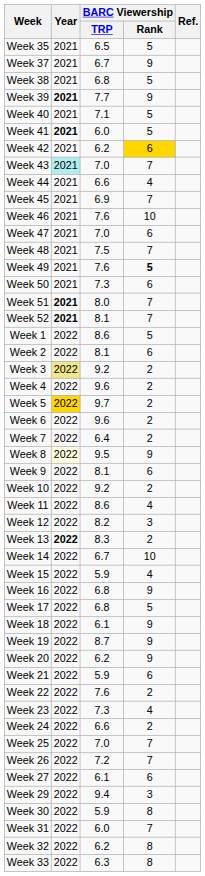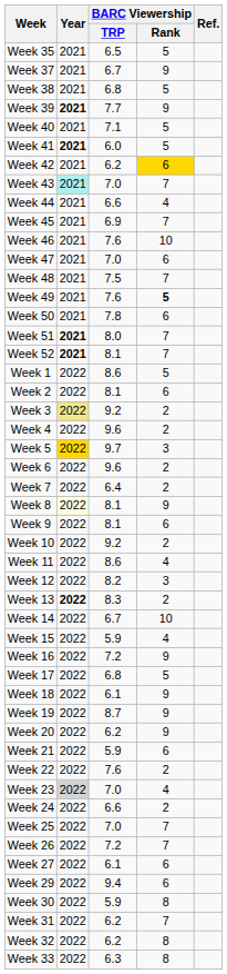Week 50 | BARC Viewership / TRP: 7.3 -> 7.8
Week 5 | BARC Viewership / Rank: 2 -> 3
Week 8 | BARC Viewership / TRP: 9.5 -> 8.1
Week 16 | BARC Viewership / TRP: 6.8 -> 7.2
Week 23 | Year: no background -> lightgrey background
Week 23 | BARC Viewership / TRP: 7.3 -> 7.0
Week 29 | BARC Viewership / Rank: 3 -> 6
Week 31 | BARC Viewership / TRP: 6.0 -> 6.2
